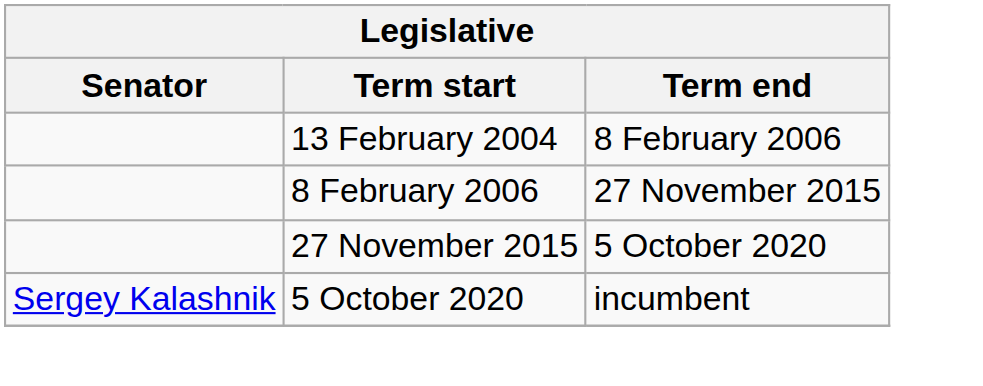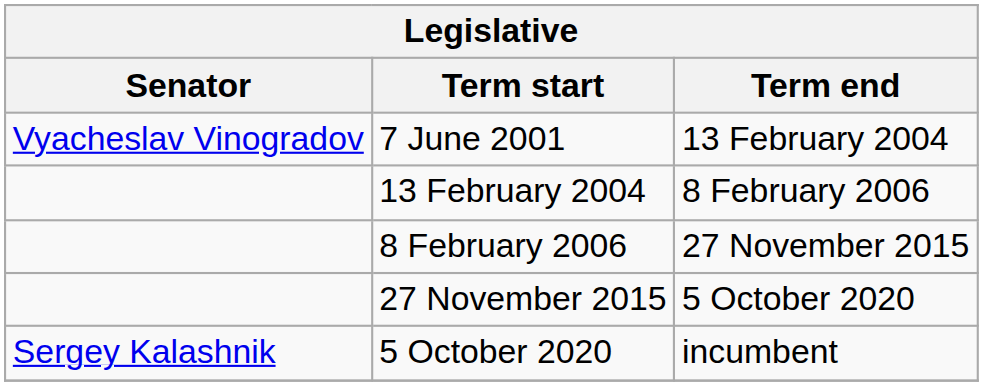+ row: Vyacheslav Vinogradov | 7 June 2001 | 13 February 2004
